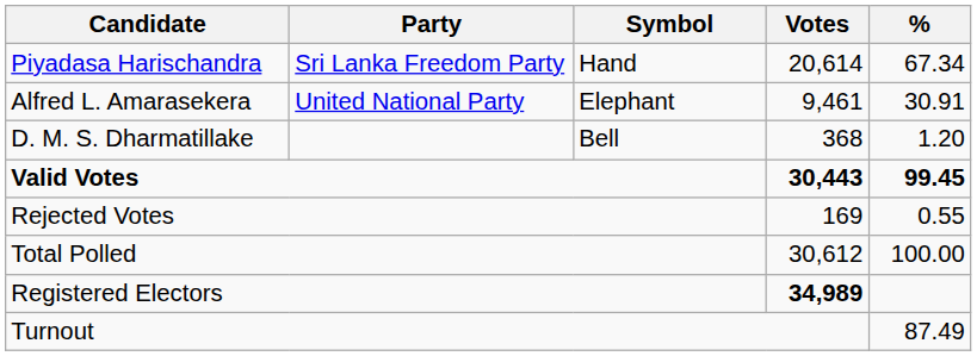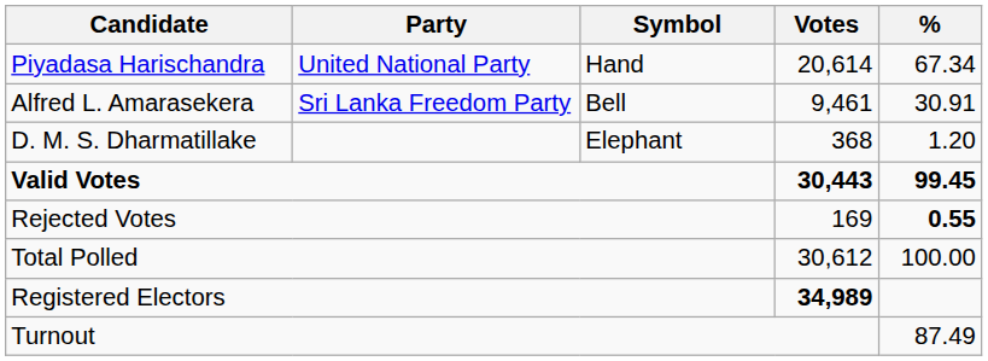Piyadasa Harischandra | Party: Sri Lanka Freedom Party -> United National Party
Alfred L. Amarasekera | Party: United National Party -> Sri Lanka Freedom Party
Alfred L. Amarasekera | Symbol: Elephant -> Bell
D. M. S. Dharmatillake | Symbol: Bell -> Elephant
Rejected Votes | %: normal -> bold
